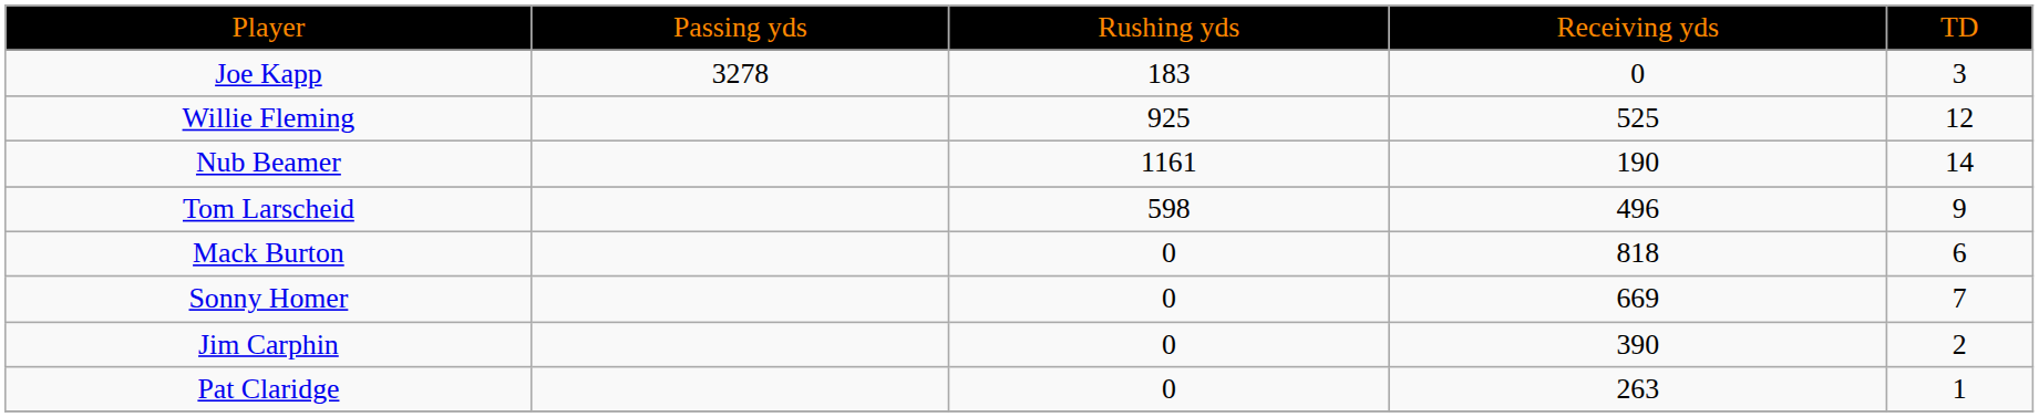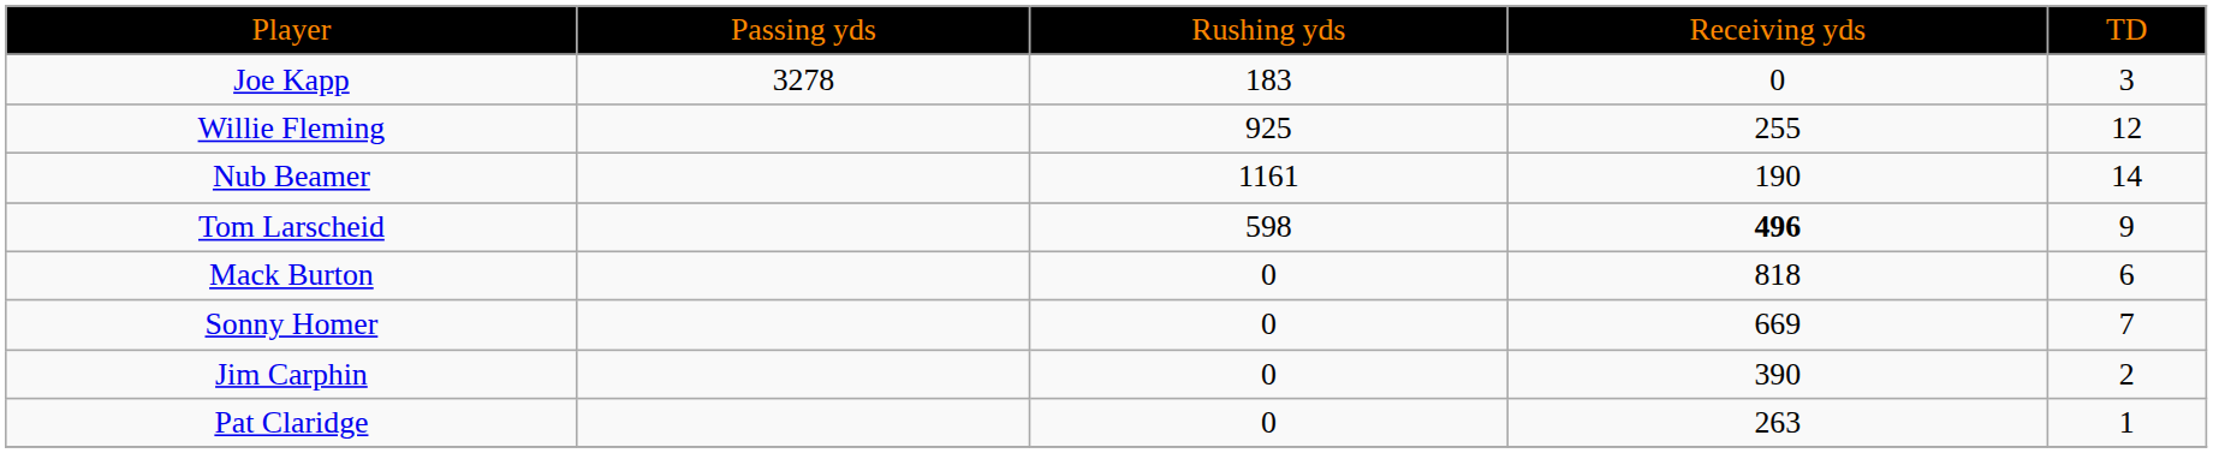Willie Fleming | column 4: 525 -> 255
Tom Larscheid | column 4: normal -> bold
